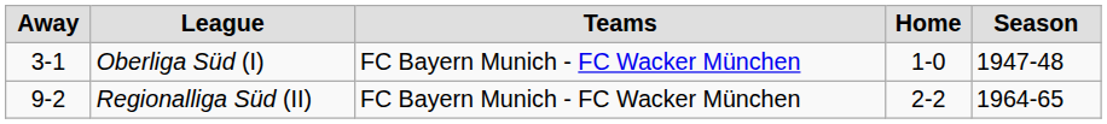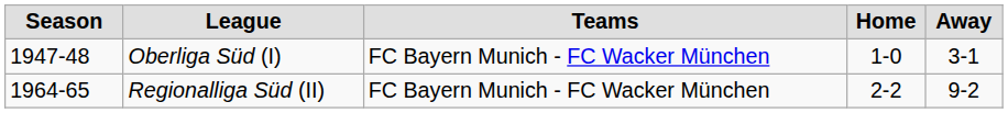columns swapped: Season <-> Away
